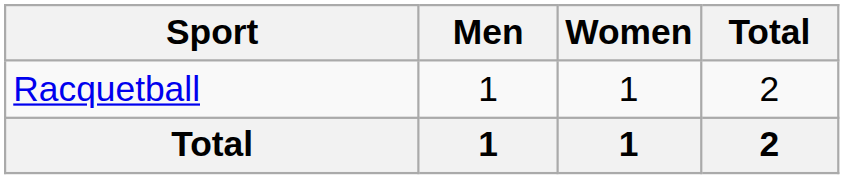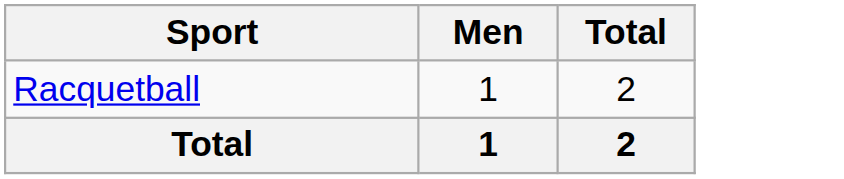- column: Women | 1 | 1
